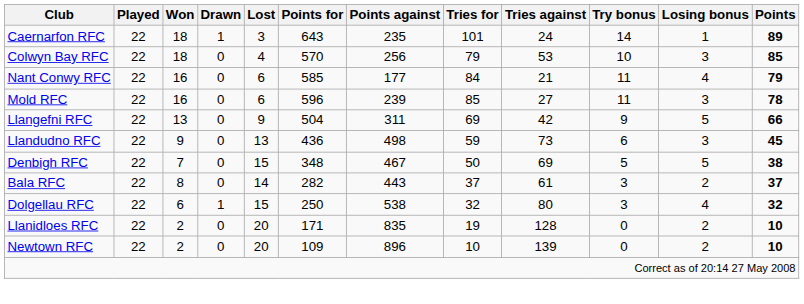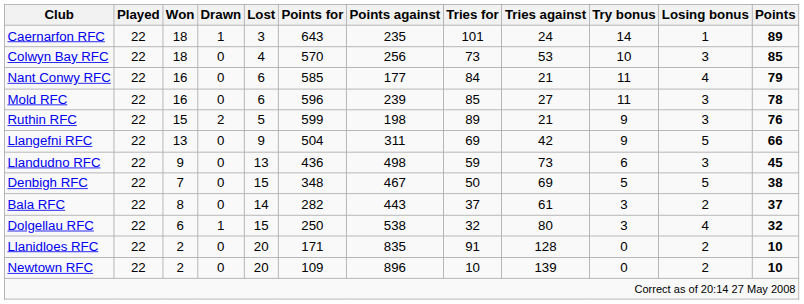Colwyn Bay RFC | Tries for: 79 -> 73
+ row: Ruthin RFC | 22 | 15 | 2 | 5 | 599 | 198 | 89 | 21 | 9 | 3 | 76
Llanidloes RFC | Tries for: 19 -> 91
